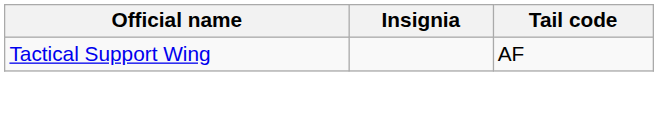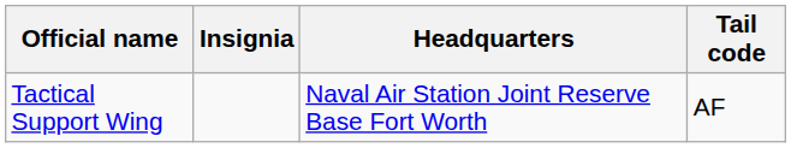+ column: Headquarters | Naval Air Station Joint Reserve Base Fort Worth
